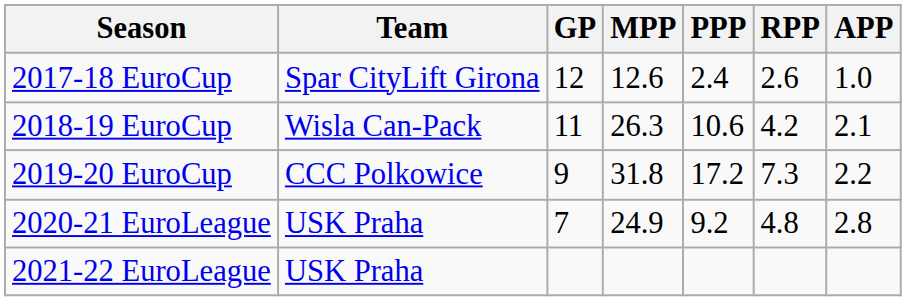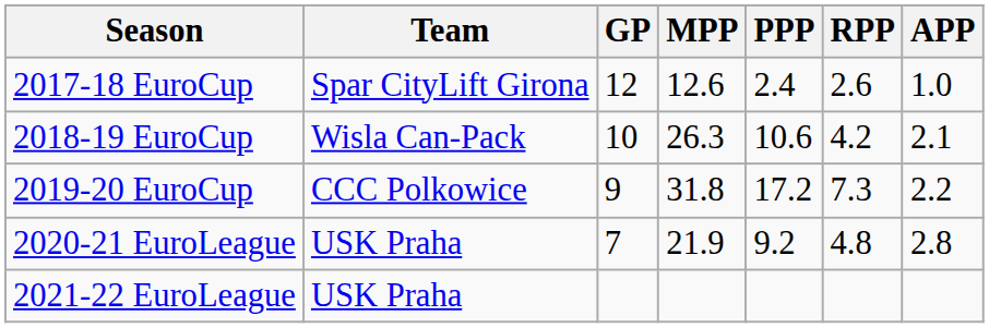2018-19 EuroCup | GP: 11 -> 10
2020-21 EuroLeague | MPP: 24.9 -> 21.9
